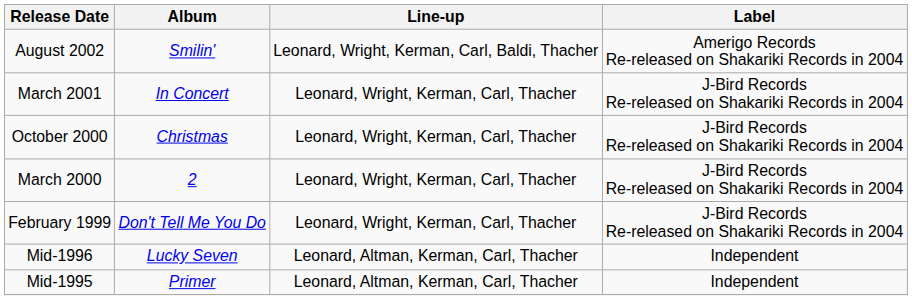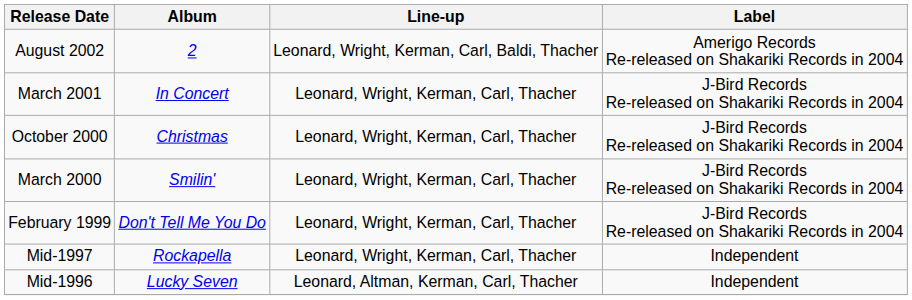August 2002 | Album: Smilin' -> 2
March 2000 | Album: 2 -> Smilin'
+ row: Mid-1997 | Rockapella | Leonard, Wright, Kerman, Carl, Thacher | Independent
- row: Mid-1995 | Primer | Leonard, Altman, Kerman, Carl, Thacher | Independent
